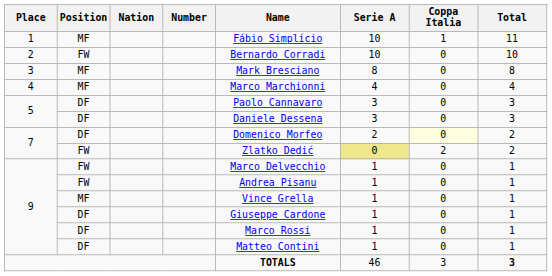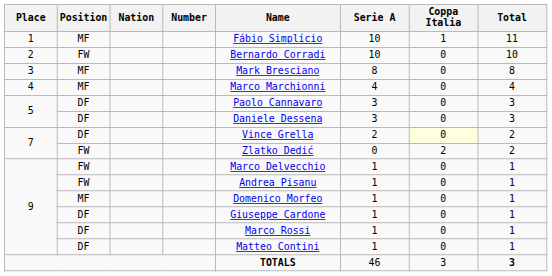7 / DF | Name: Domenico Morfeo -> Vince Grella
7 / FW | Serie A: khaki background -> no background
9 / MF | Name: Vince Grella -> Domenico Morfeo
